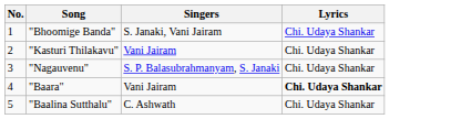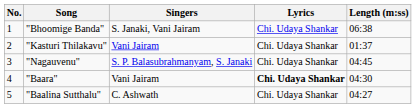+ column: Length (m:ss) | 06:38 | 01:37 | 04:45 | 04:30 | 04:27
